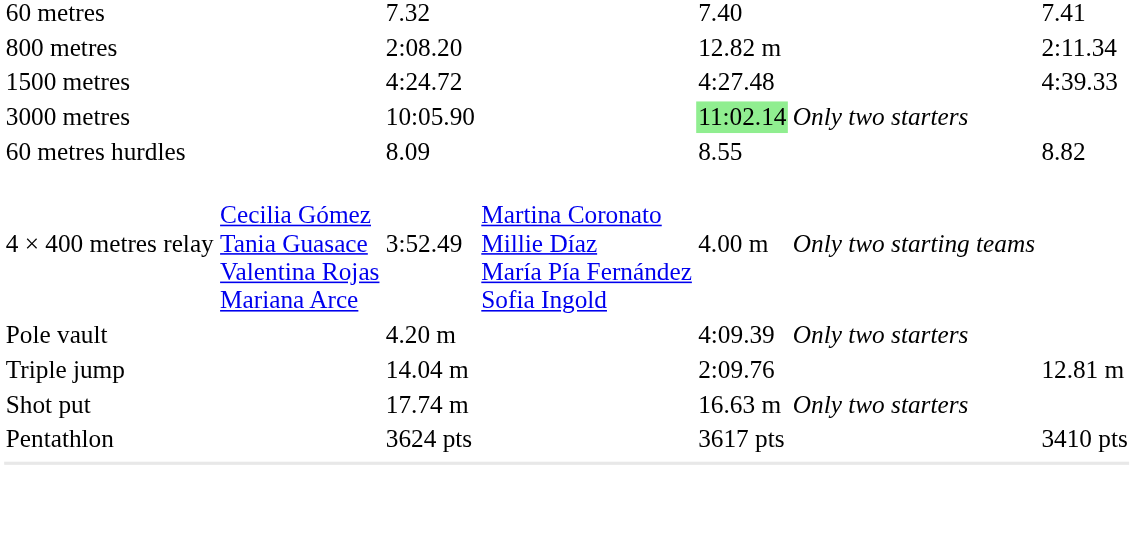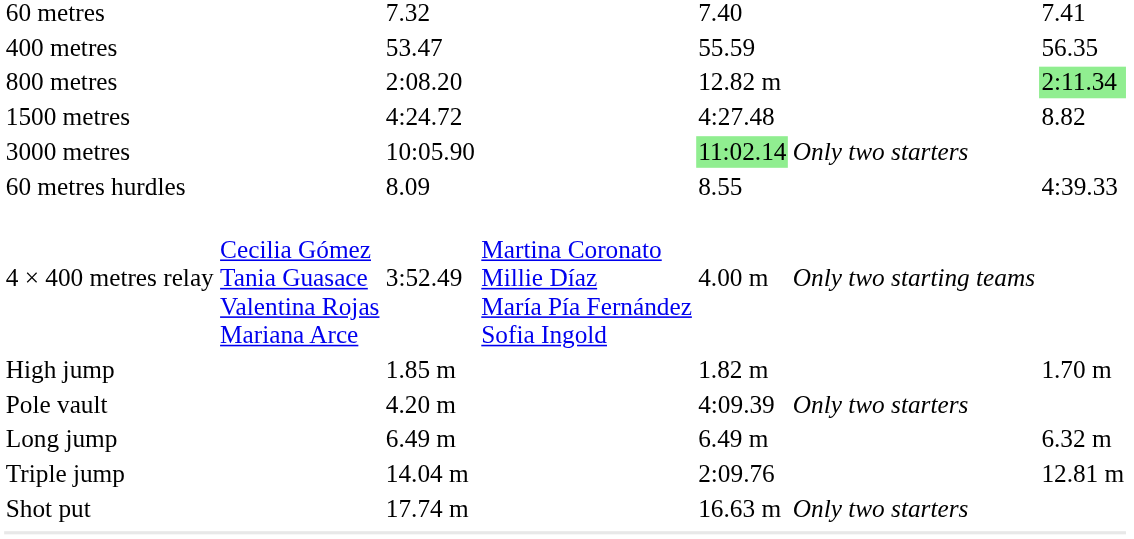+ row: 400 metres | 53.47 | 55.59 | 56.35
800 metres | column 7: no background -> lightgreen background
1500 metres | column 7: 4:39.33 -> 8.82
60 metres hurdles | column 7: 8.82 -> 4:39.33
+ row: High jump | 1.85 m | 1.82 m | 1.70 m
+ row: Long jump | 6.49 m | 6.49 m | 6.32 m
- row: Pentathlon | 3624 pts | 3617 pts | 3410 pts
